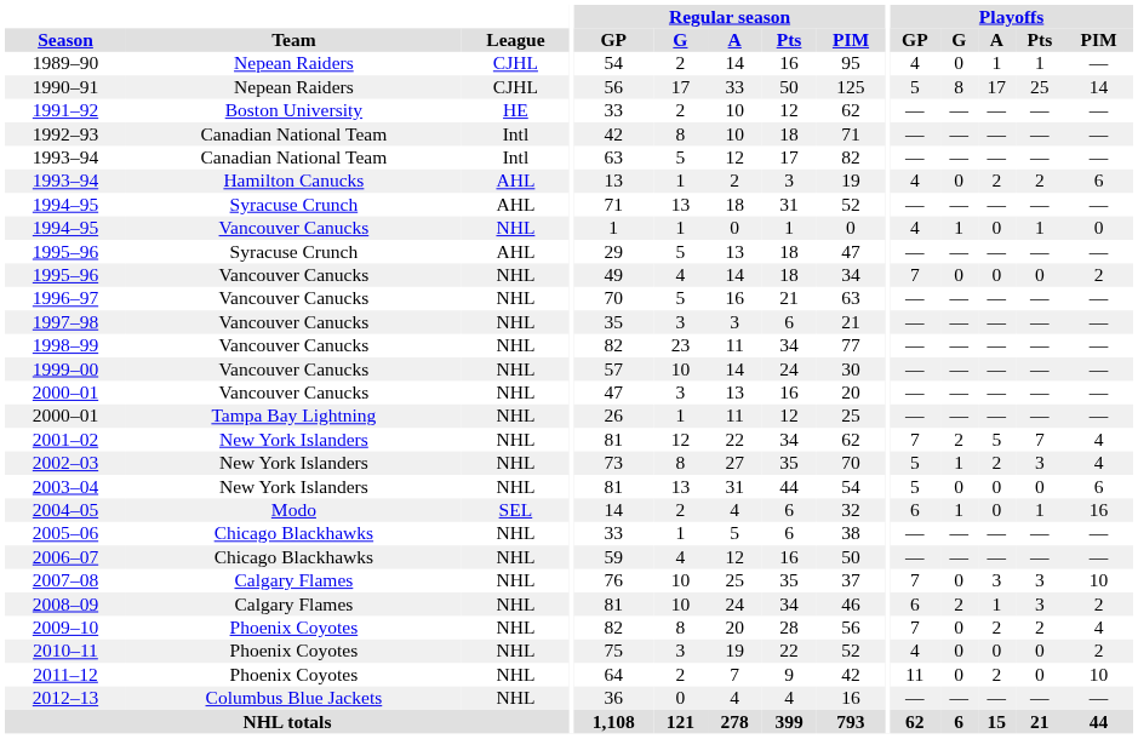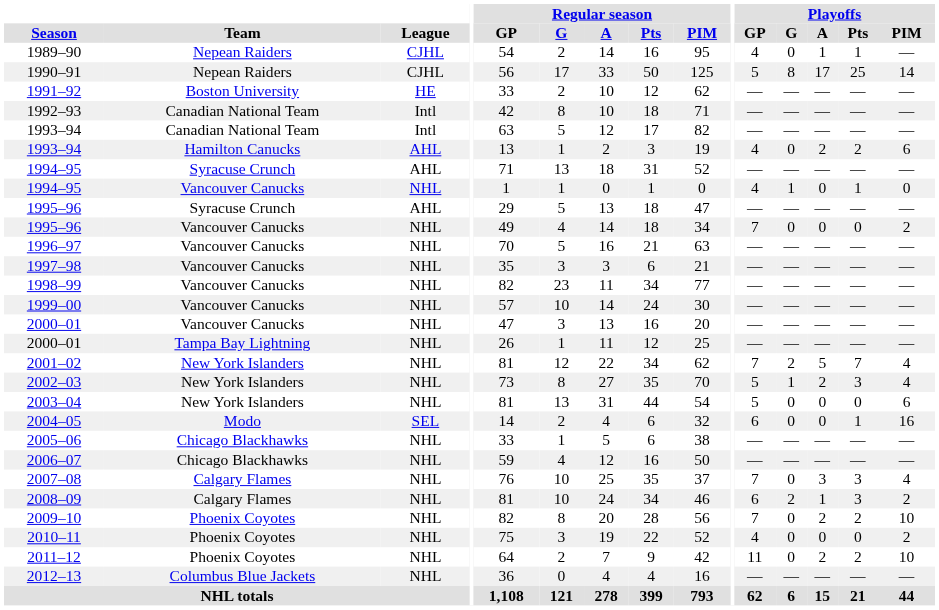2004–05 | Playoffs / G: 1 -> 0
2007–08 | Playoffs / PIM: 10 -> 4
2009–10 | Playoffs / PIM: 4 -> 10
2011–12 | Playoffs / Pts: 0 -> 2
